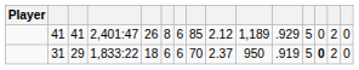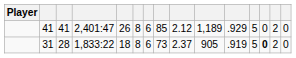31 | column 3: 29 -> 28
31 | column 6: 6 -> 8
31 | column 8: 70 -> 73
31 | column 10: 950 -> 905
